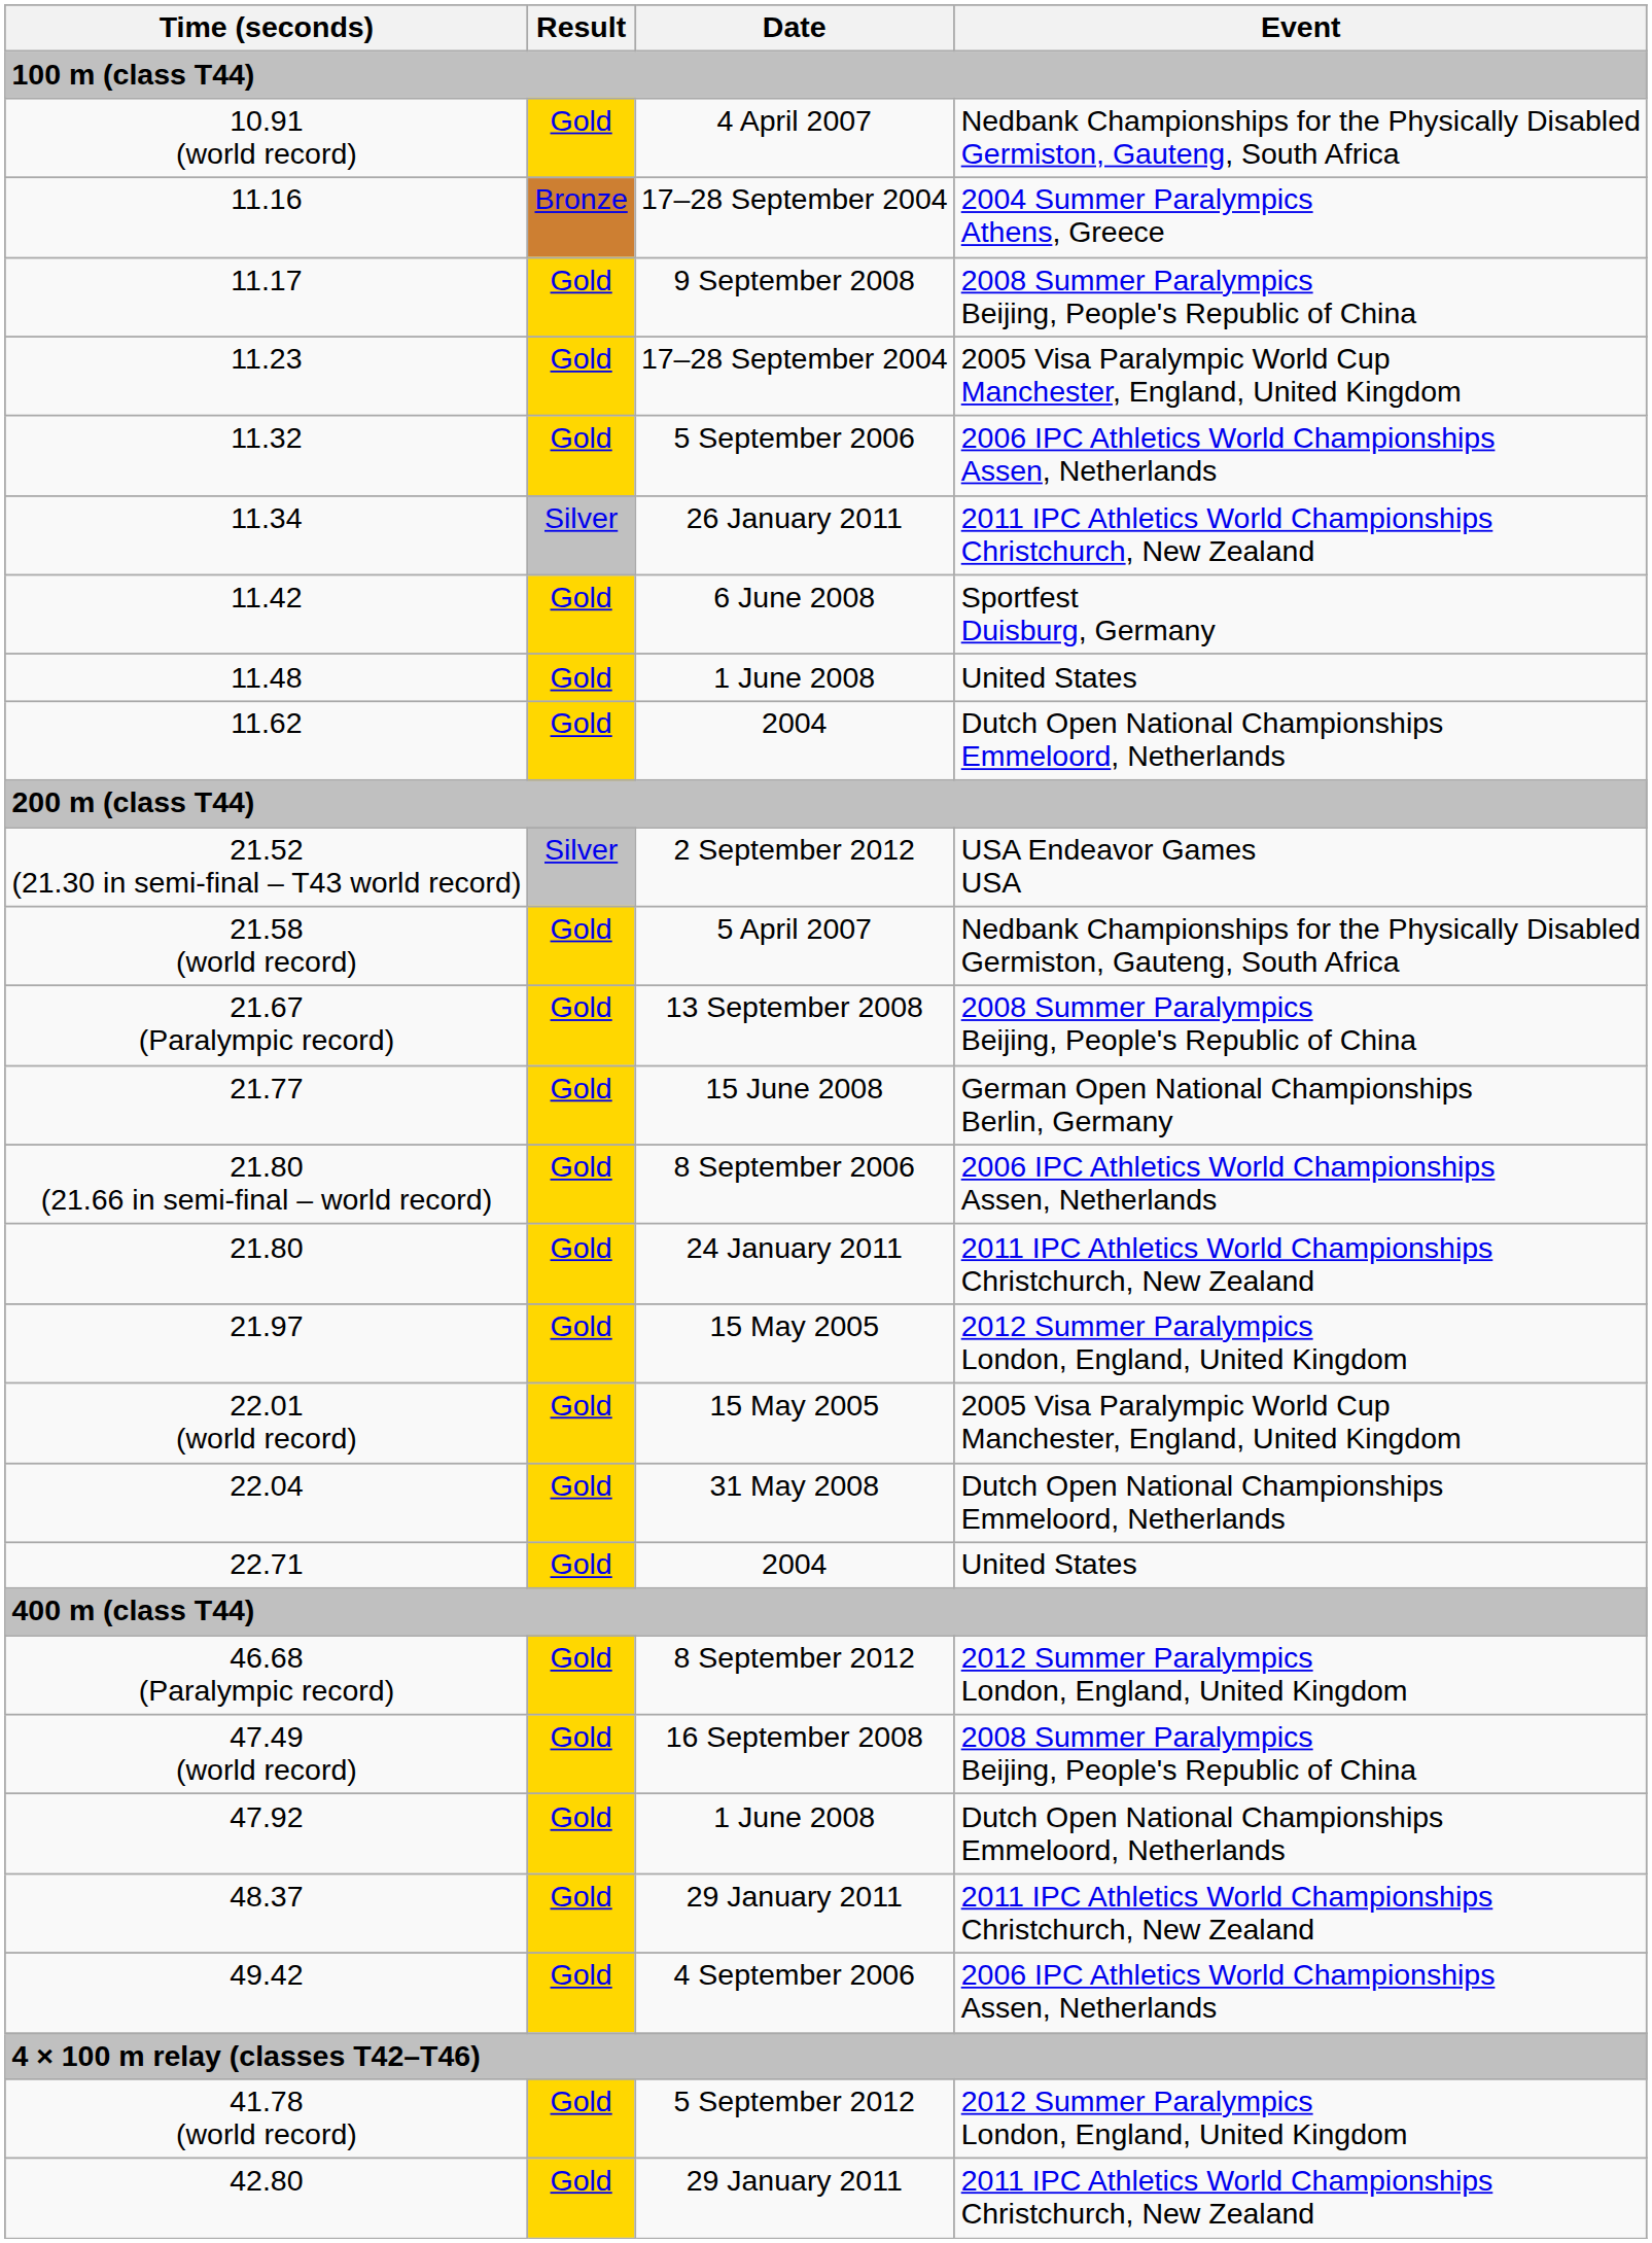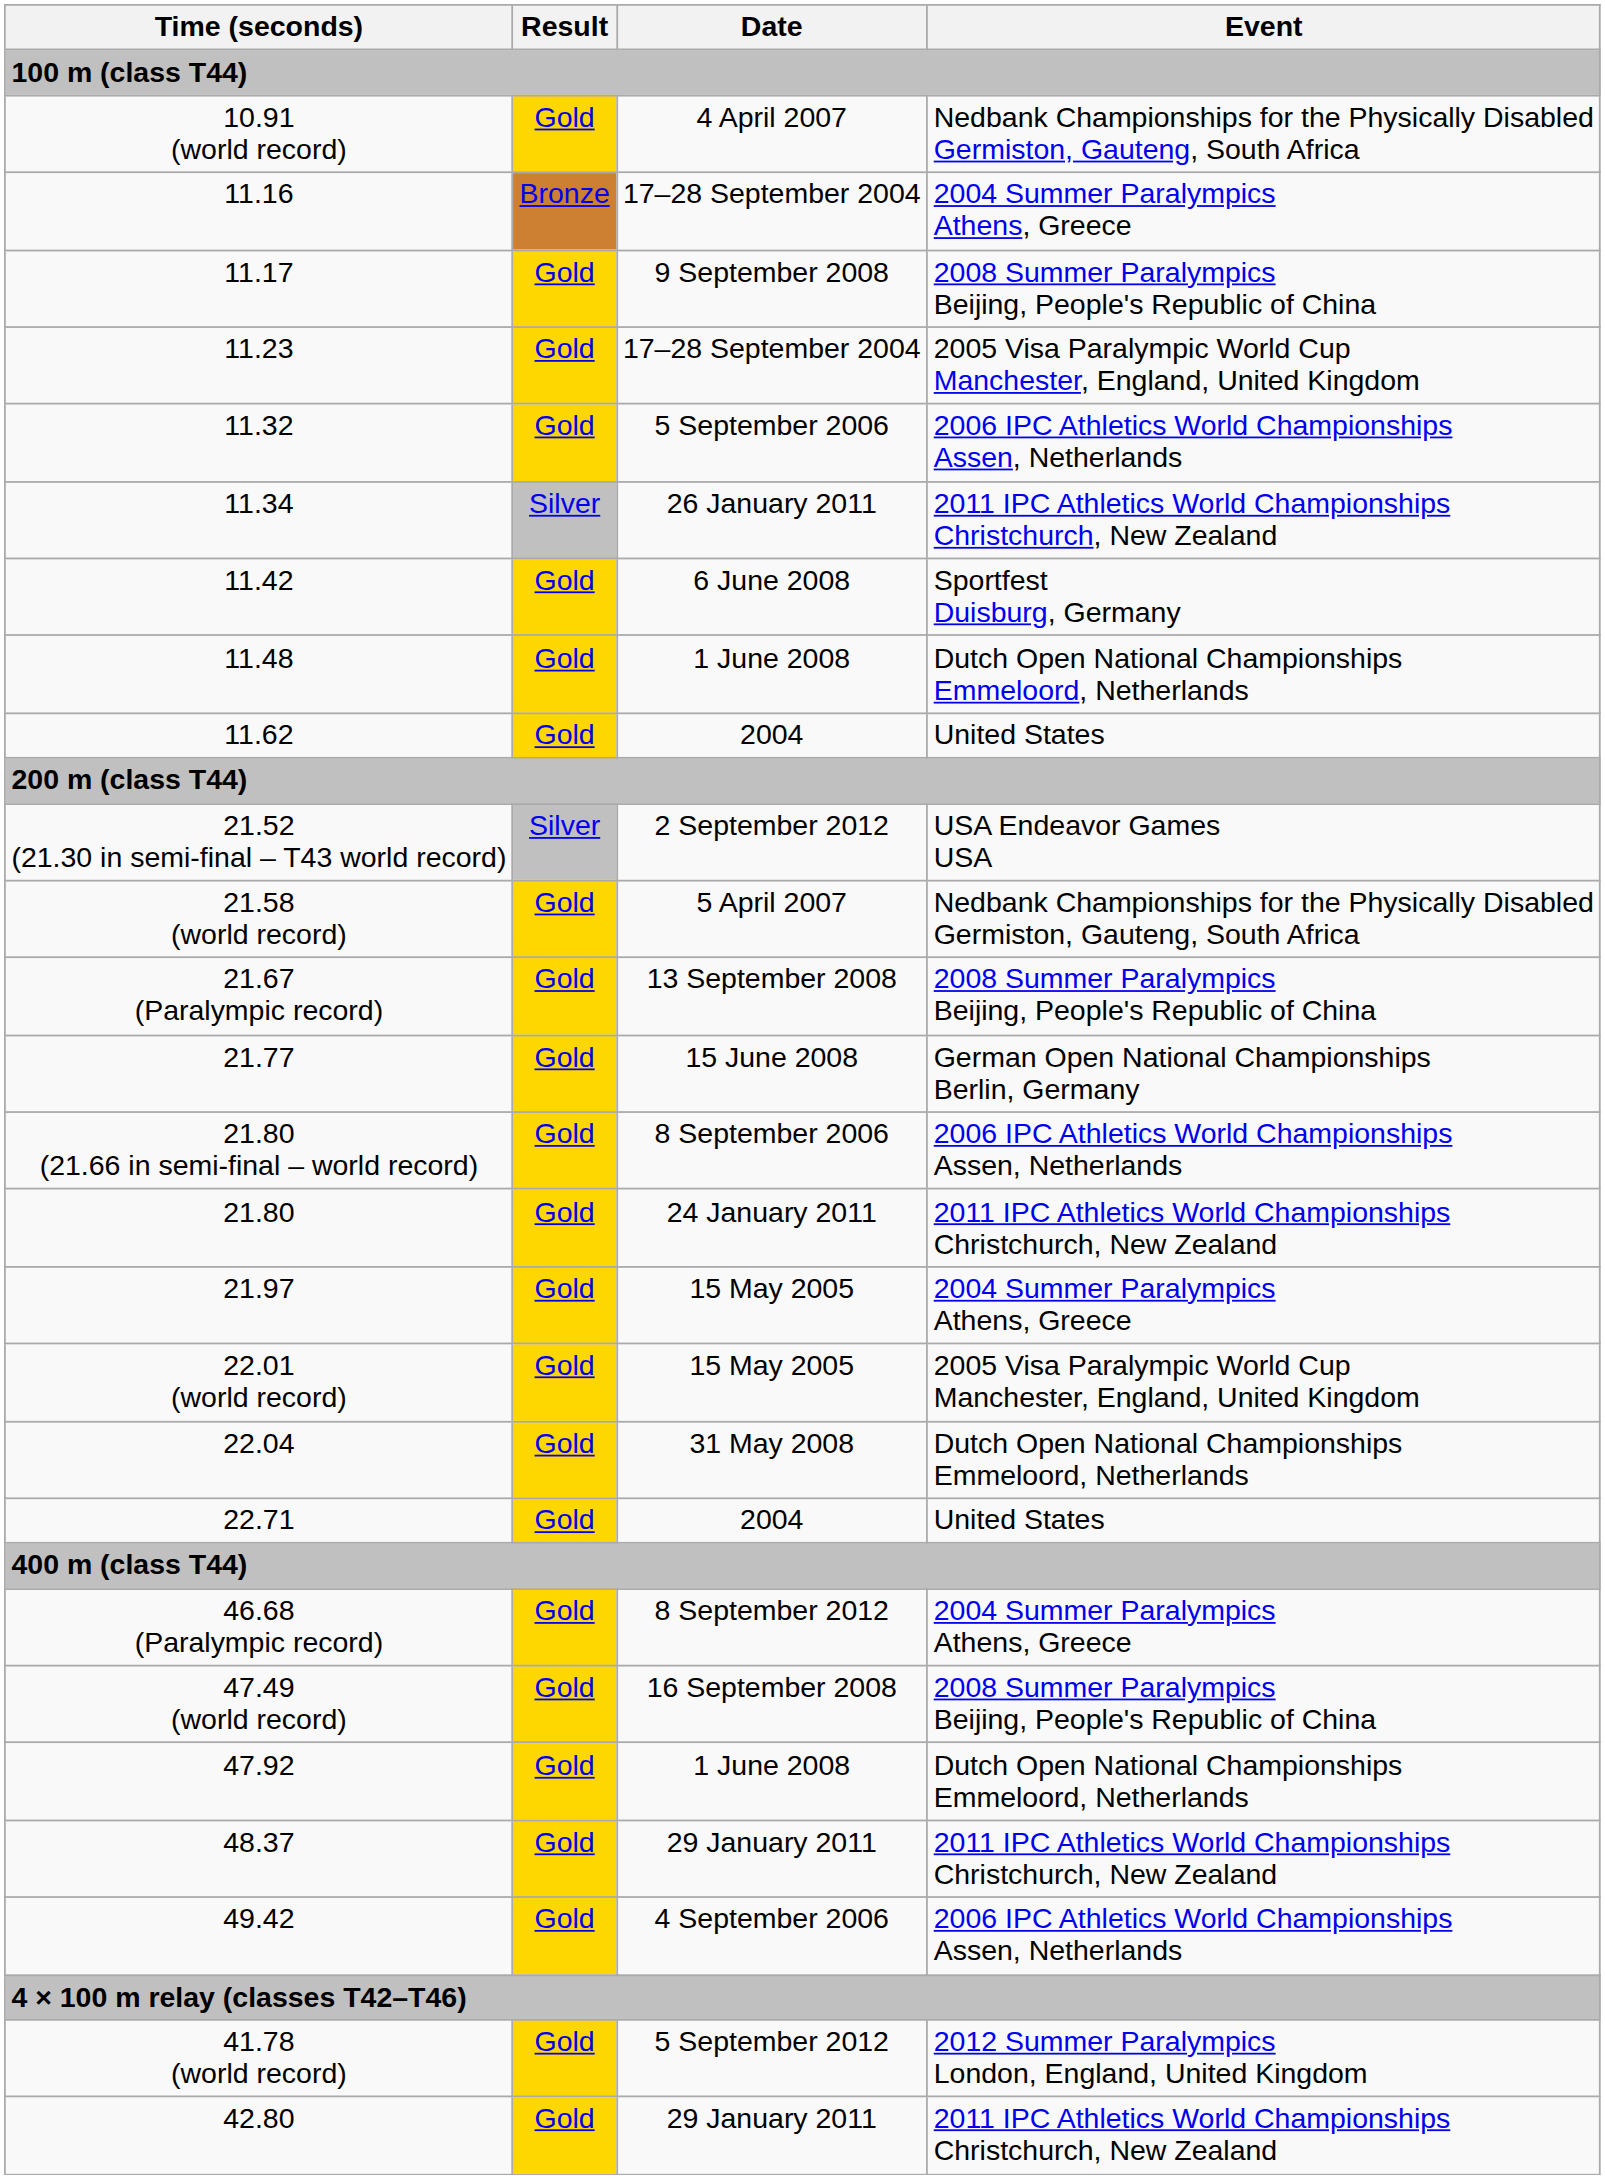11.48 | Event: United States -> Dutch Open National Championships Emmeloord, Netherlands
11.62 | Event: Dutch Open National Championships Emmeloord, Netherlands -> United States
21.97 | Event: 2012 Summer Paralympics London, England, United Kingdom -> 2004 Summer Paralympics Athens, Greece
46.68 (Paralympic record) | Event: 2012 Summer Paralympics London, England, United Kingdom -> 2004 Summer Paralympics Athens, Greece
